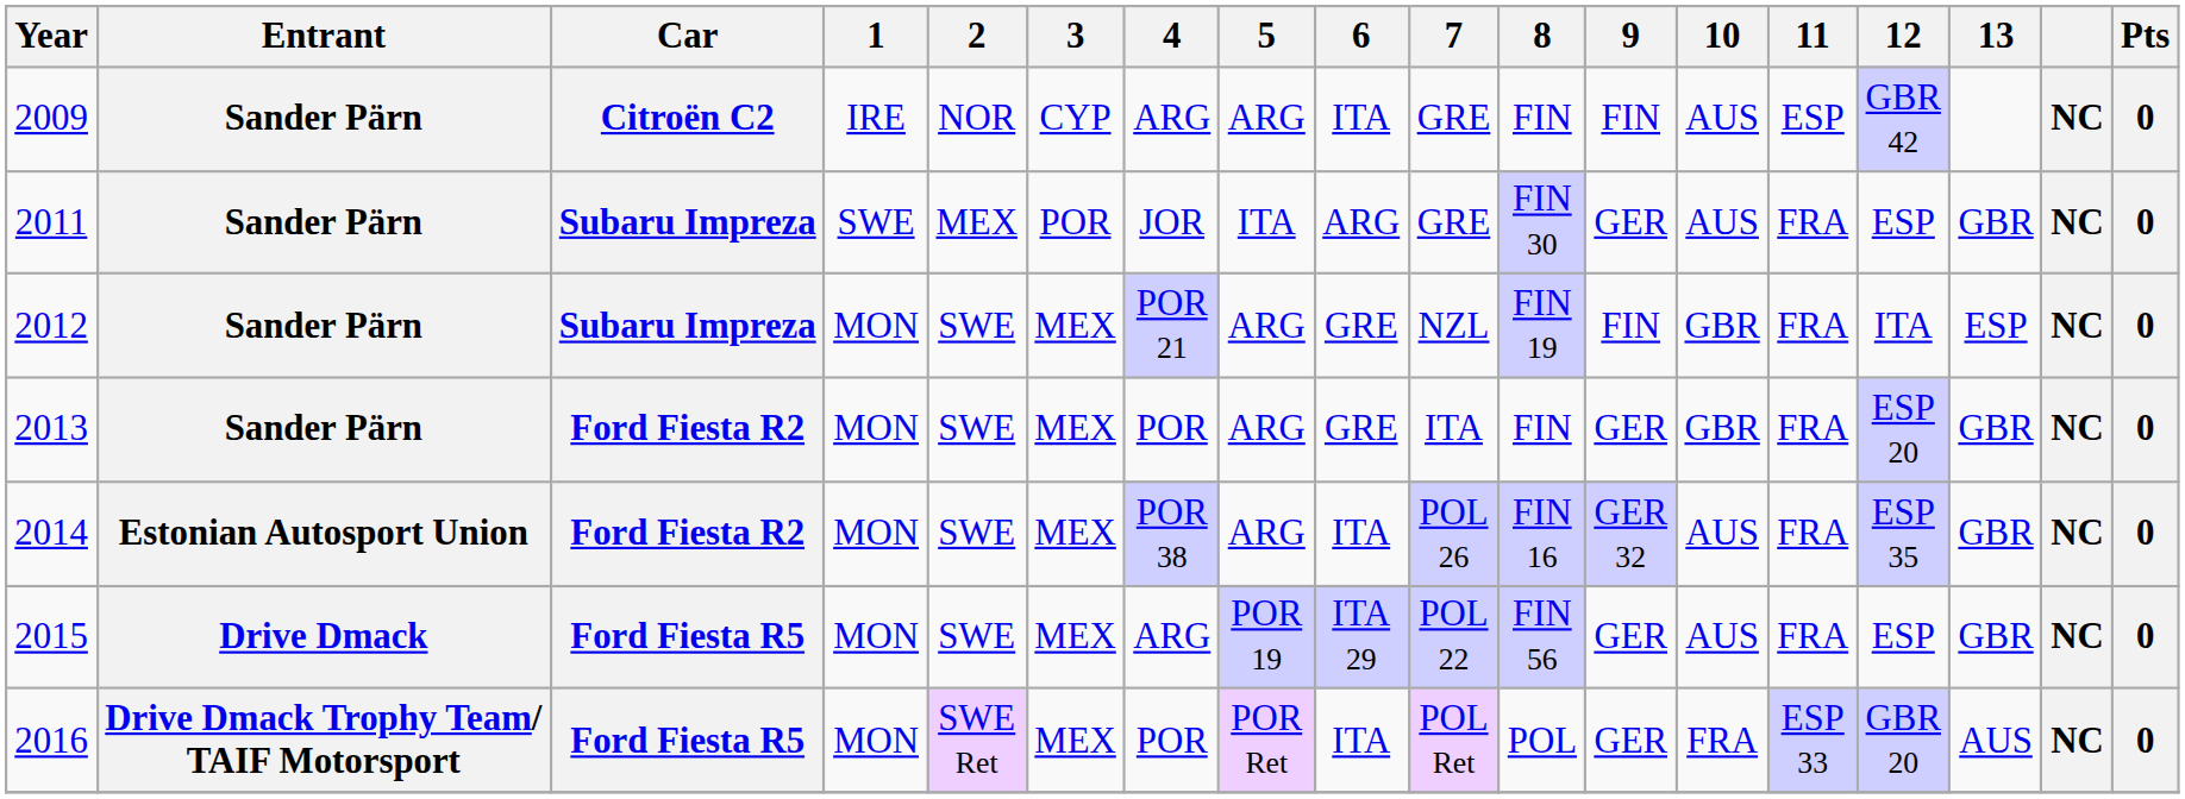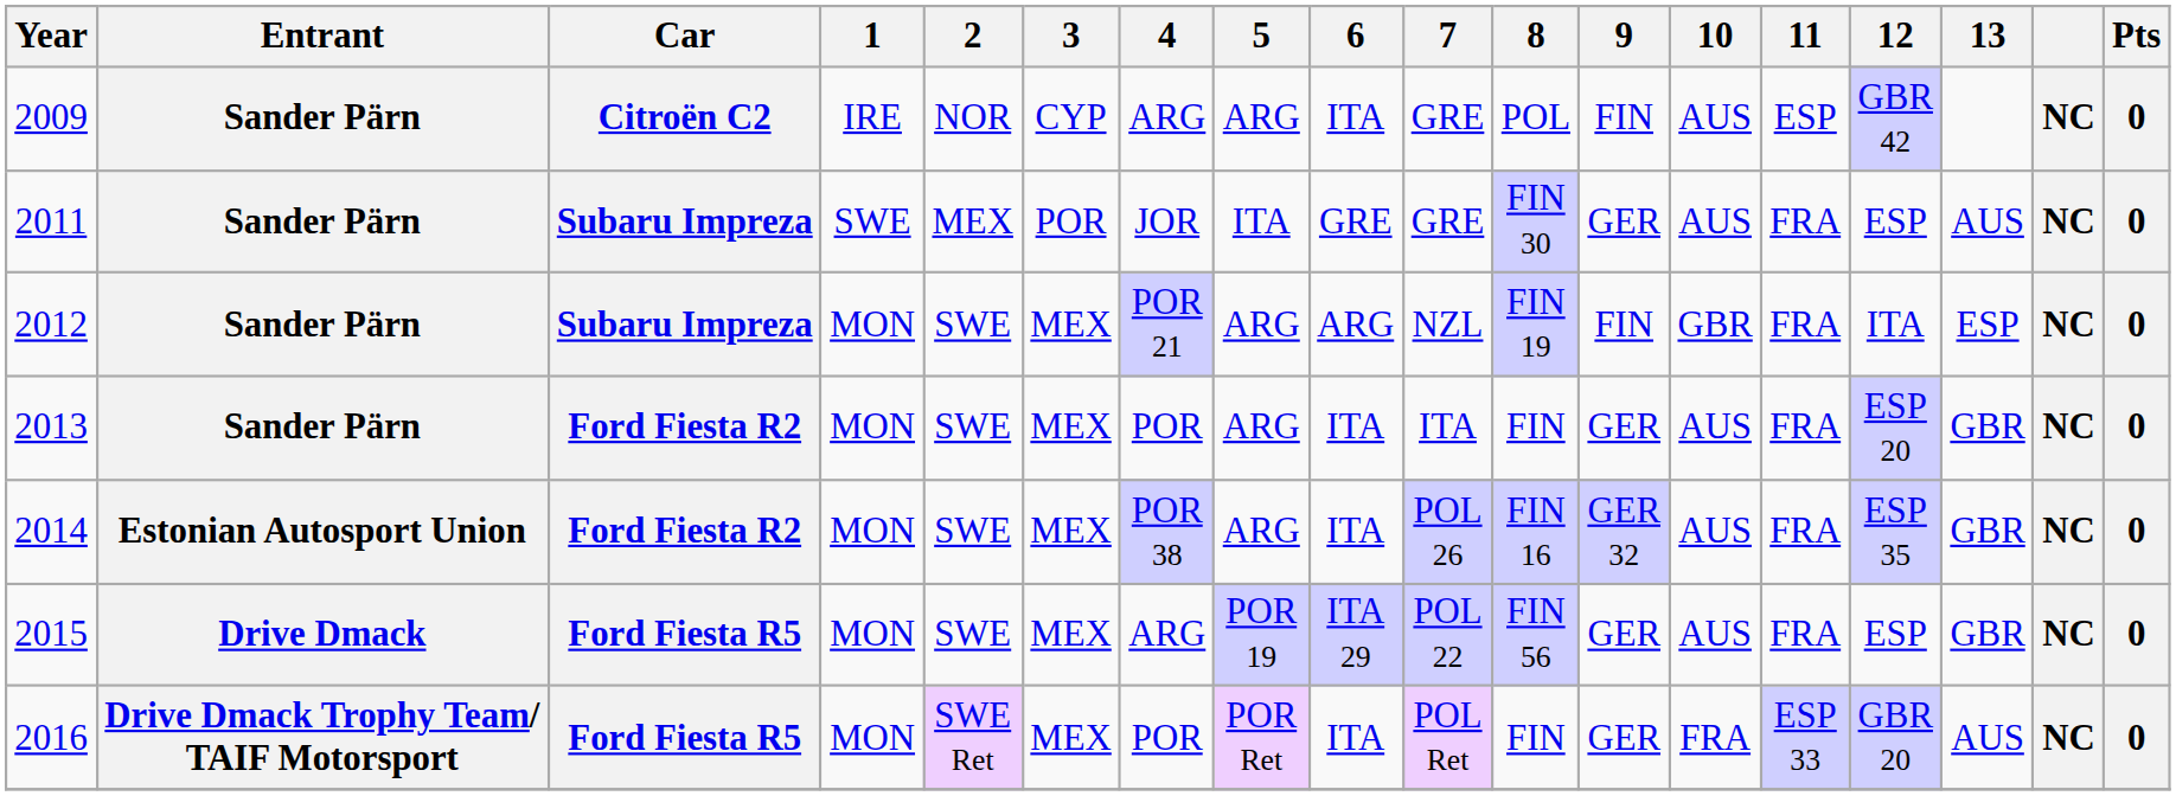2009 | 8: FIN -> POL
2011 | 6: ARG -> GRE
2011 | 13: GBR -> AUS
2012 | 6: GRE -> ARG
2013 | 6: GRE -> ITA
2013 | 10: GBR -> AUS
2016 | 8: POL -> FIN
